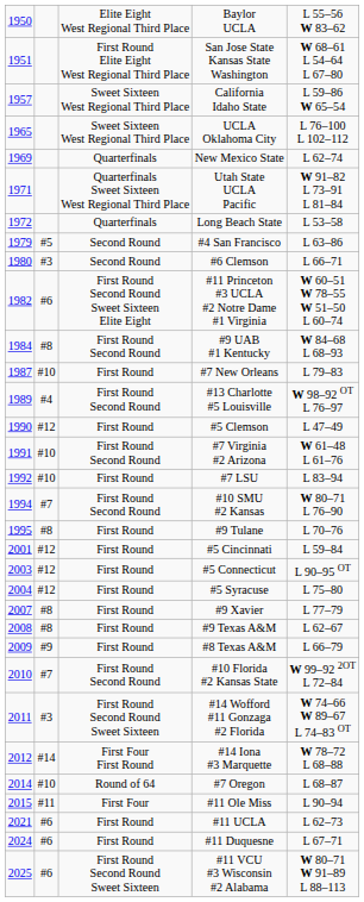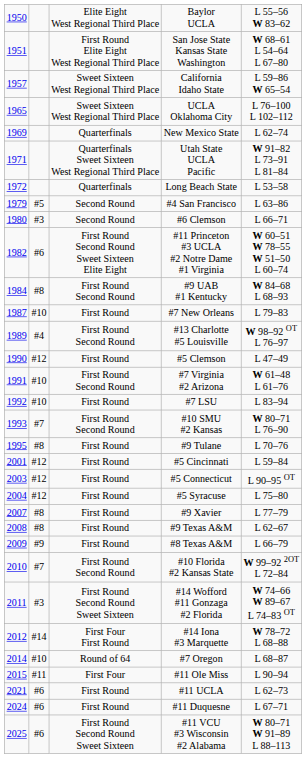#10 SMU #2 Kansas | column 1: 1994 -> 1993
